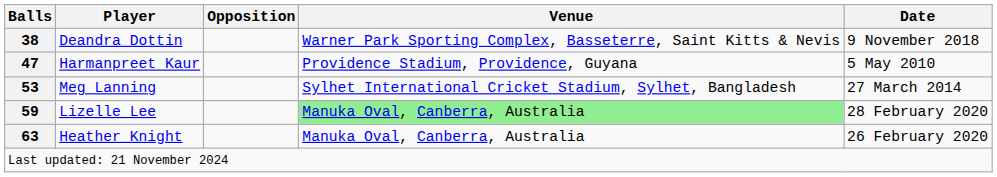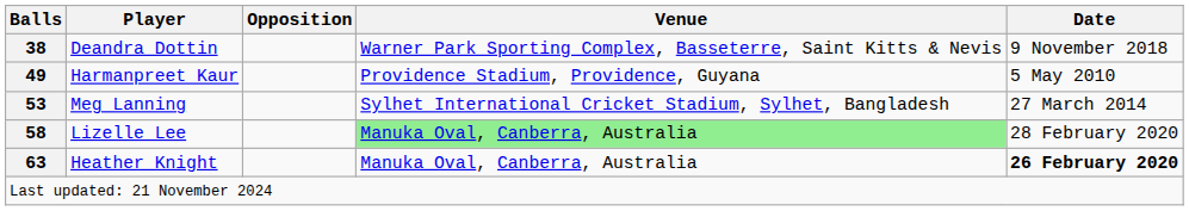Harmanpreet Kaur | Balls: 47 -> 49
Lizelle Lee | Balls: 59 -> 58
Heather Knight | Date: normal -> bold
